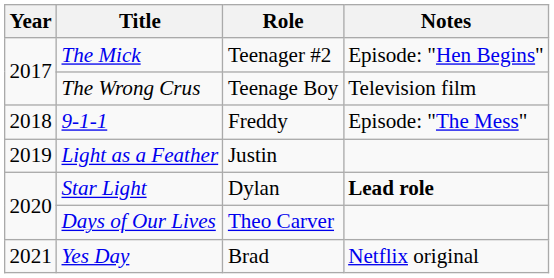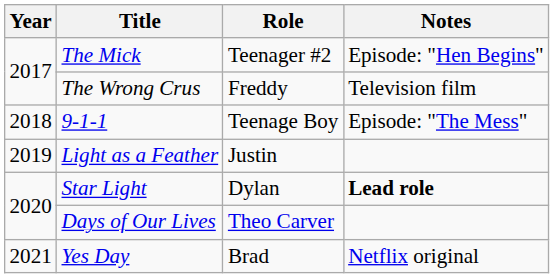The Wrong Crus | Role: Teenage Boy -> Freddy
9-1-1 | Role: Freddy -> Teenage Boy
